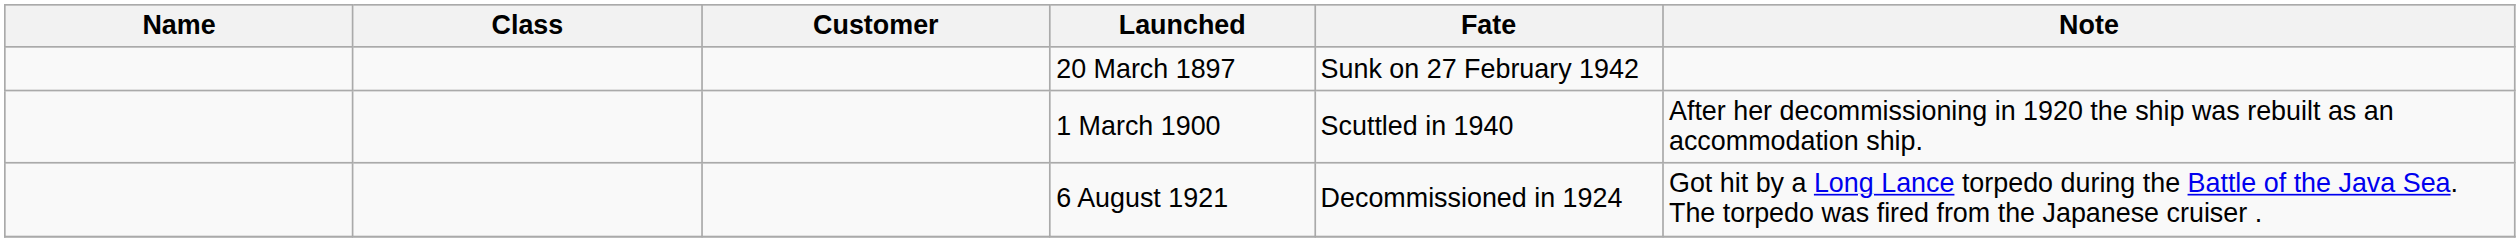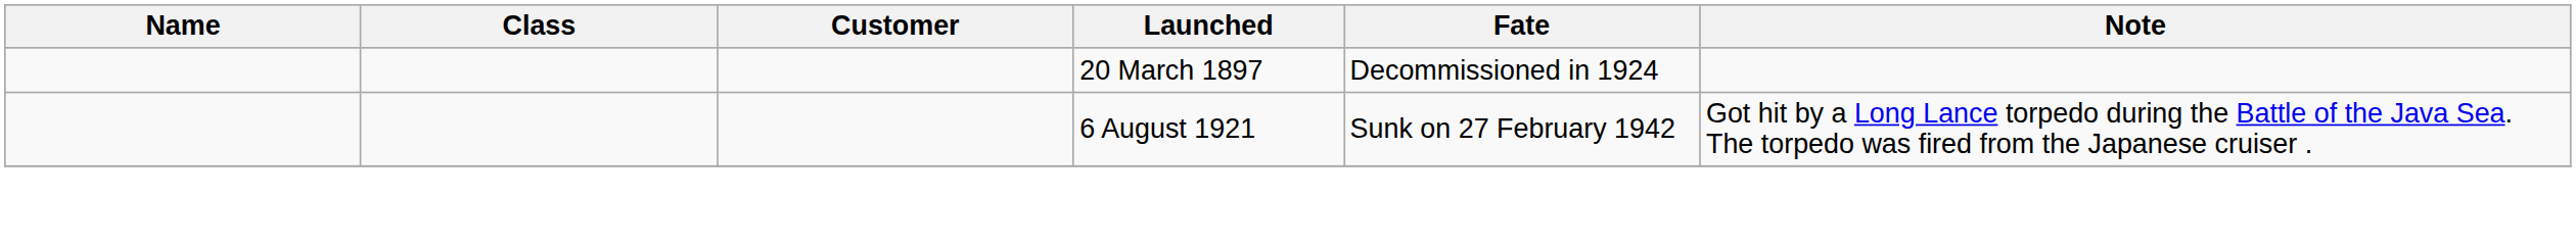20 March 1897 | Fate: Sunk on 27 February 1942 -> Decommissioned in 1924
- row: 1 March 1900 | Scuttled in 1940 | After her decommissioning in 1920 the ship was rebuilt as an accommodation ship.
6 August 1921 | Fate: Decommissioned in 1924 -> Sunk on 27 February 1942
